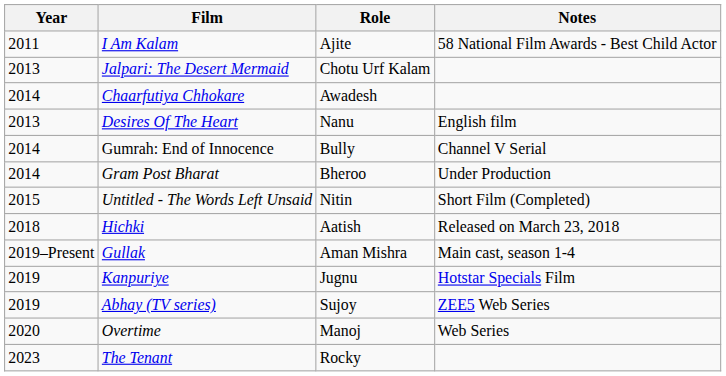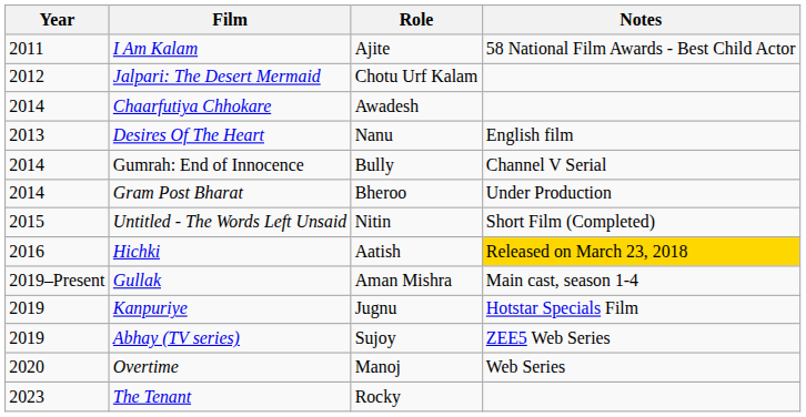Jalpari: The Desert Mermaid | Year: 2013 -> 2012
Hichki | Year: 2018 -> 2016
Hichki | Notes: no background -> gold background
